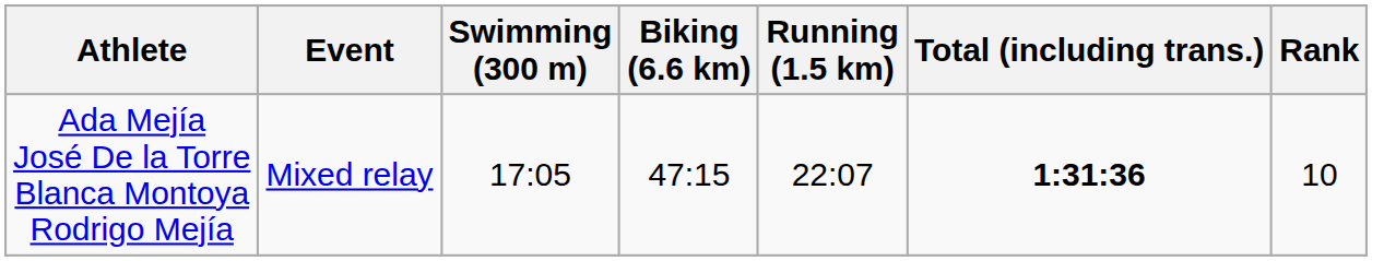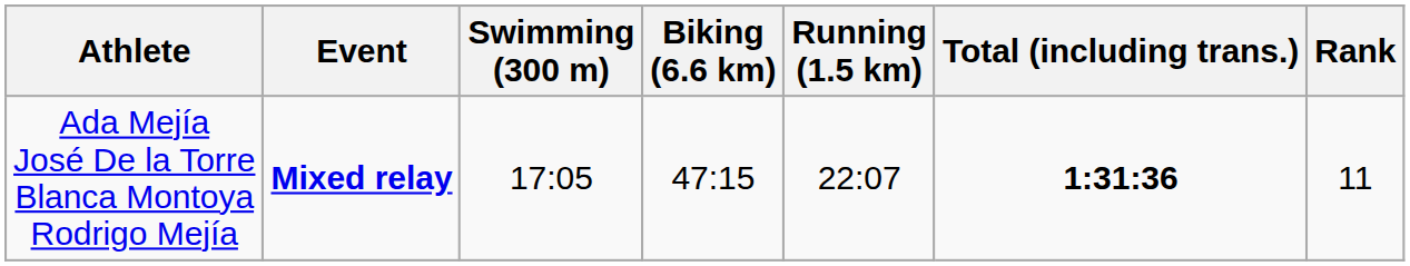Ada Mejía José De la Torre Blanca Montoya Rodrigo Mejía | Event: normal -> bold
Ada Mejía José De la Torre Blanca Montoya Rodrigo Mejía | Rank: 10 -> 11
